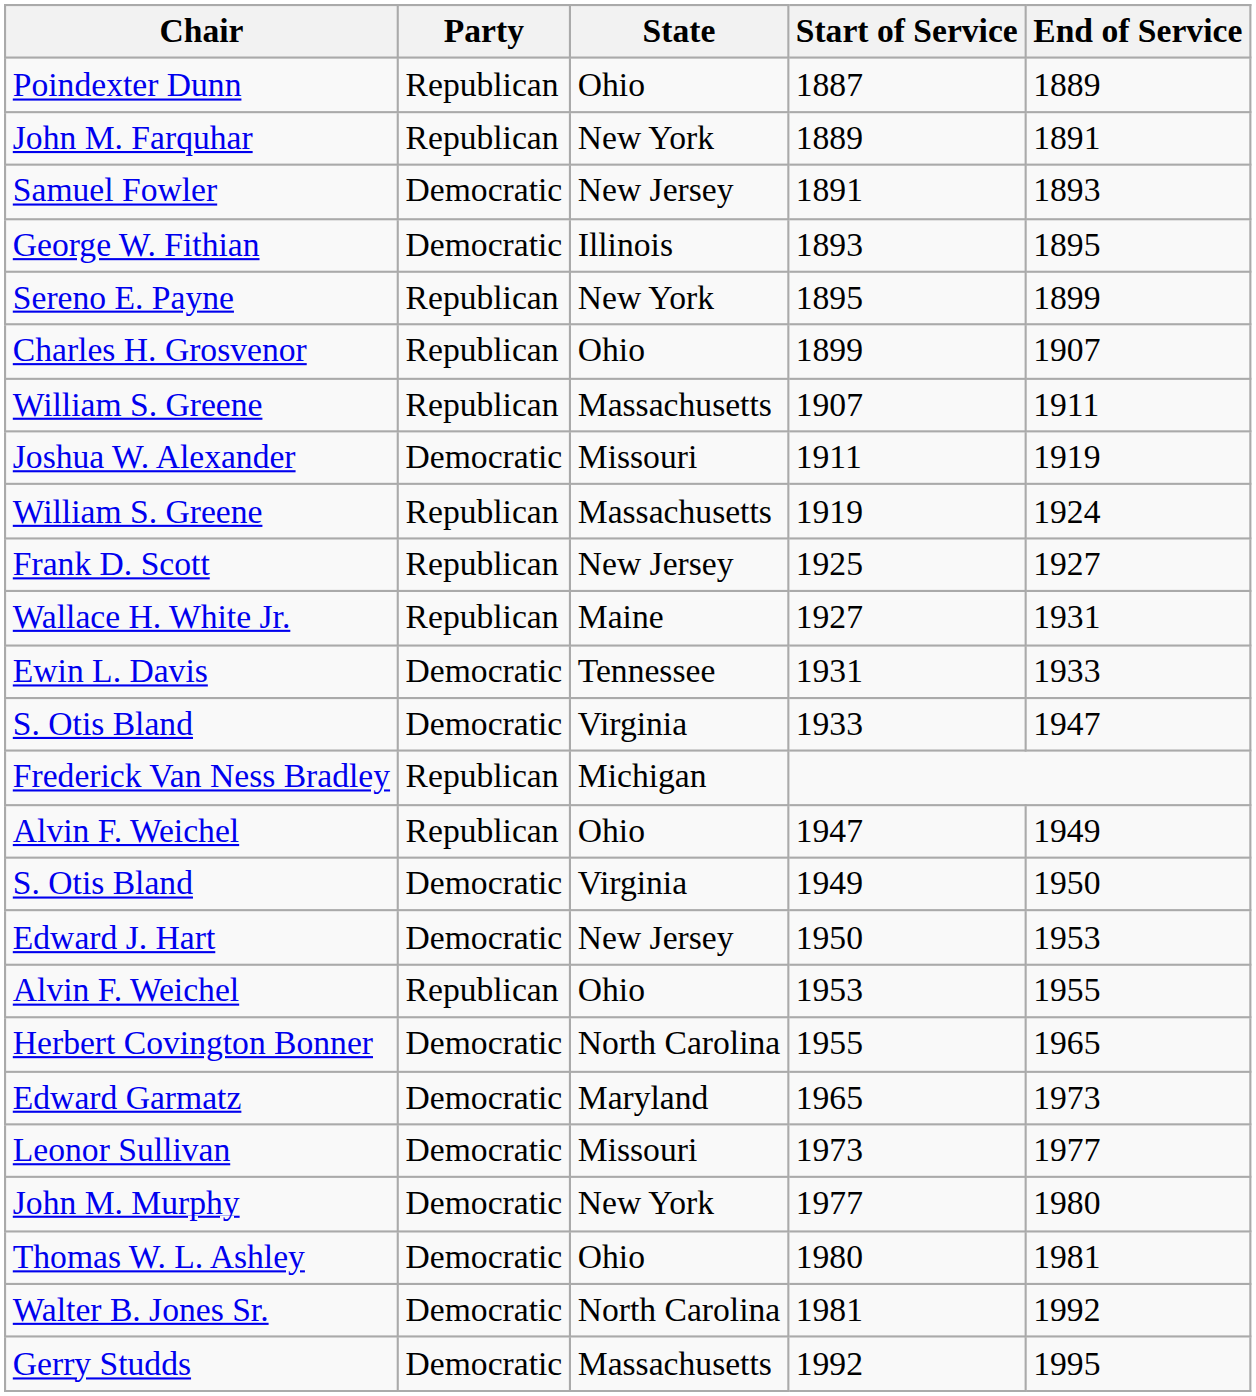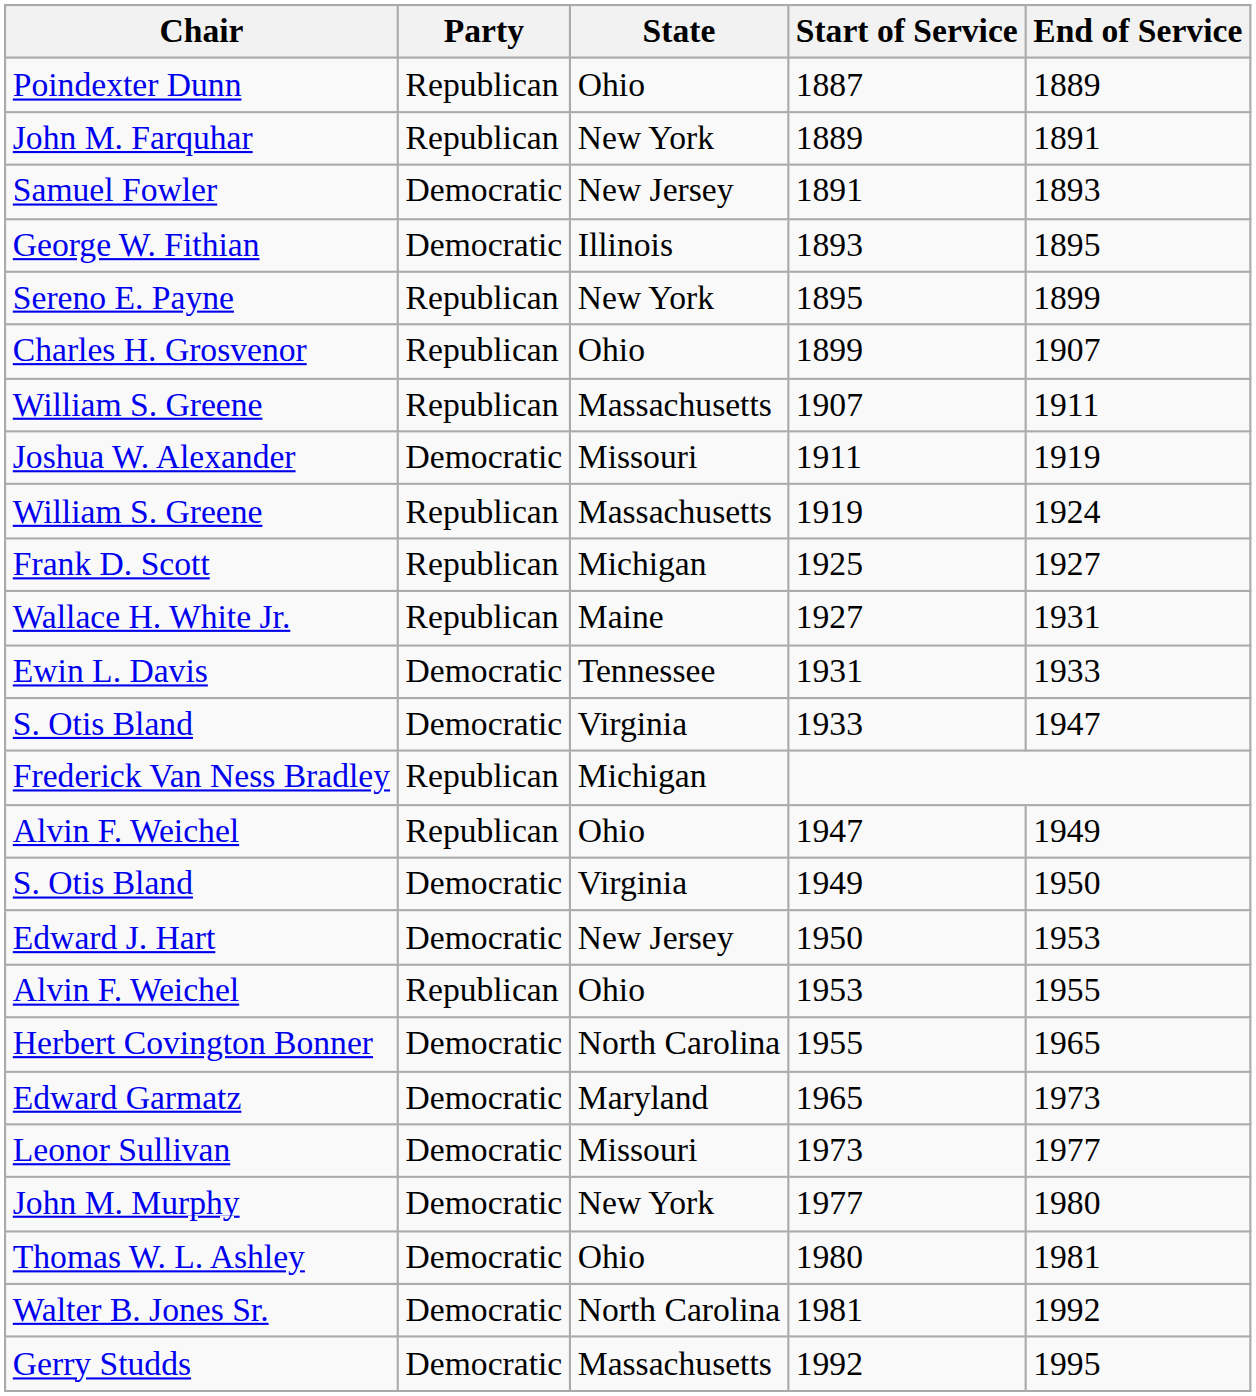1925 | State: New Jersey -> Michigan
